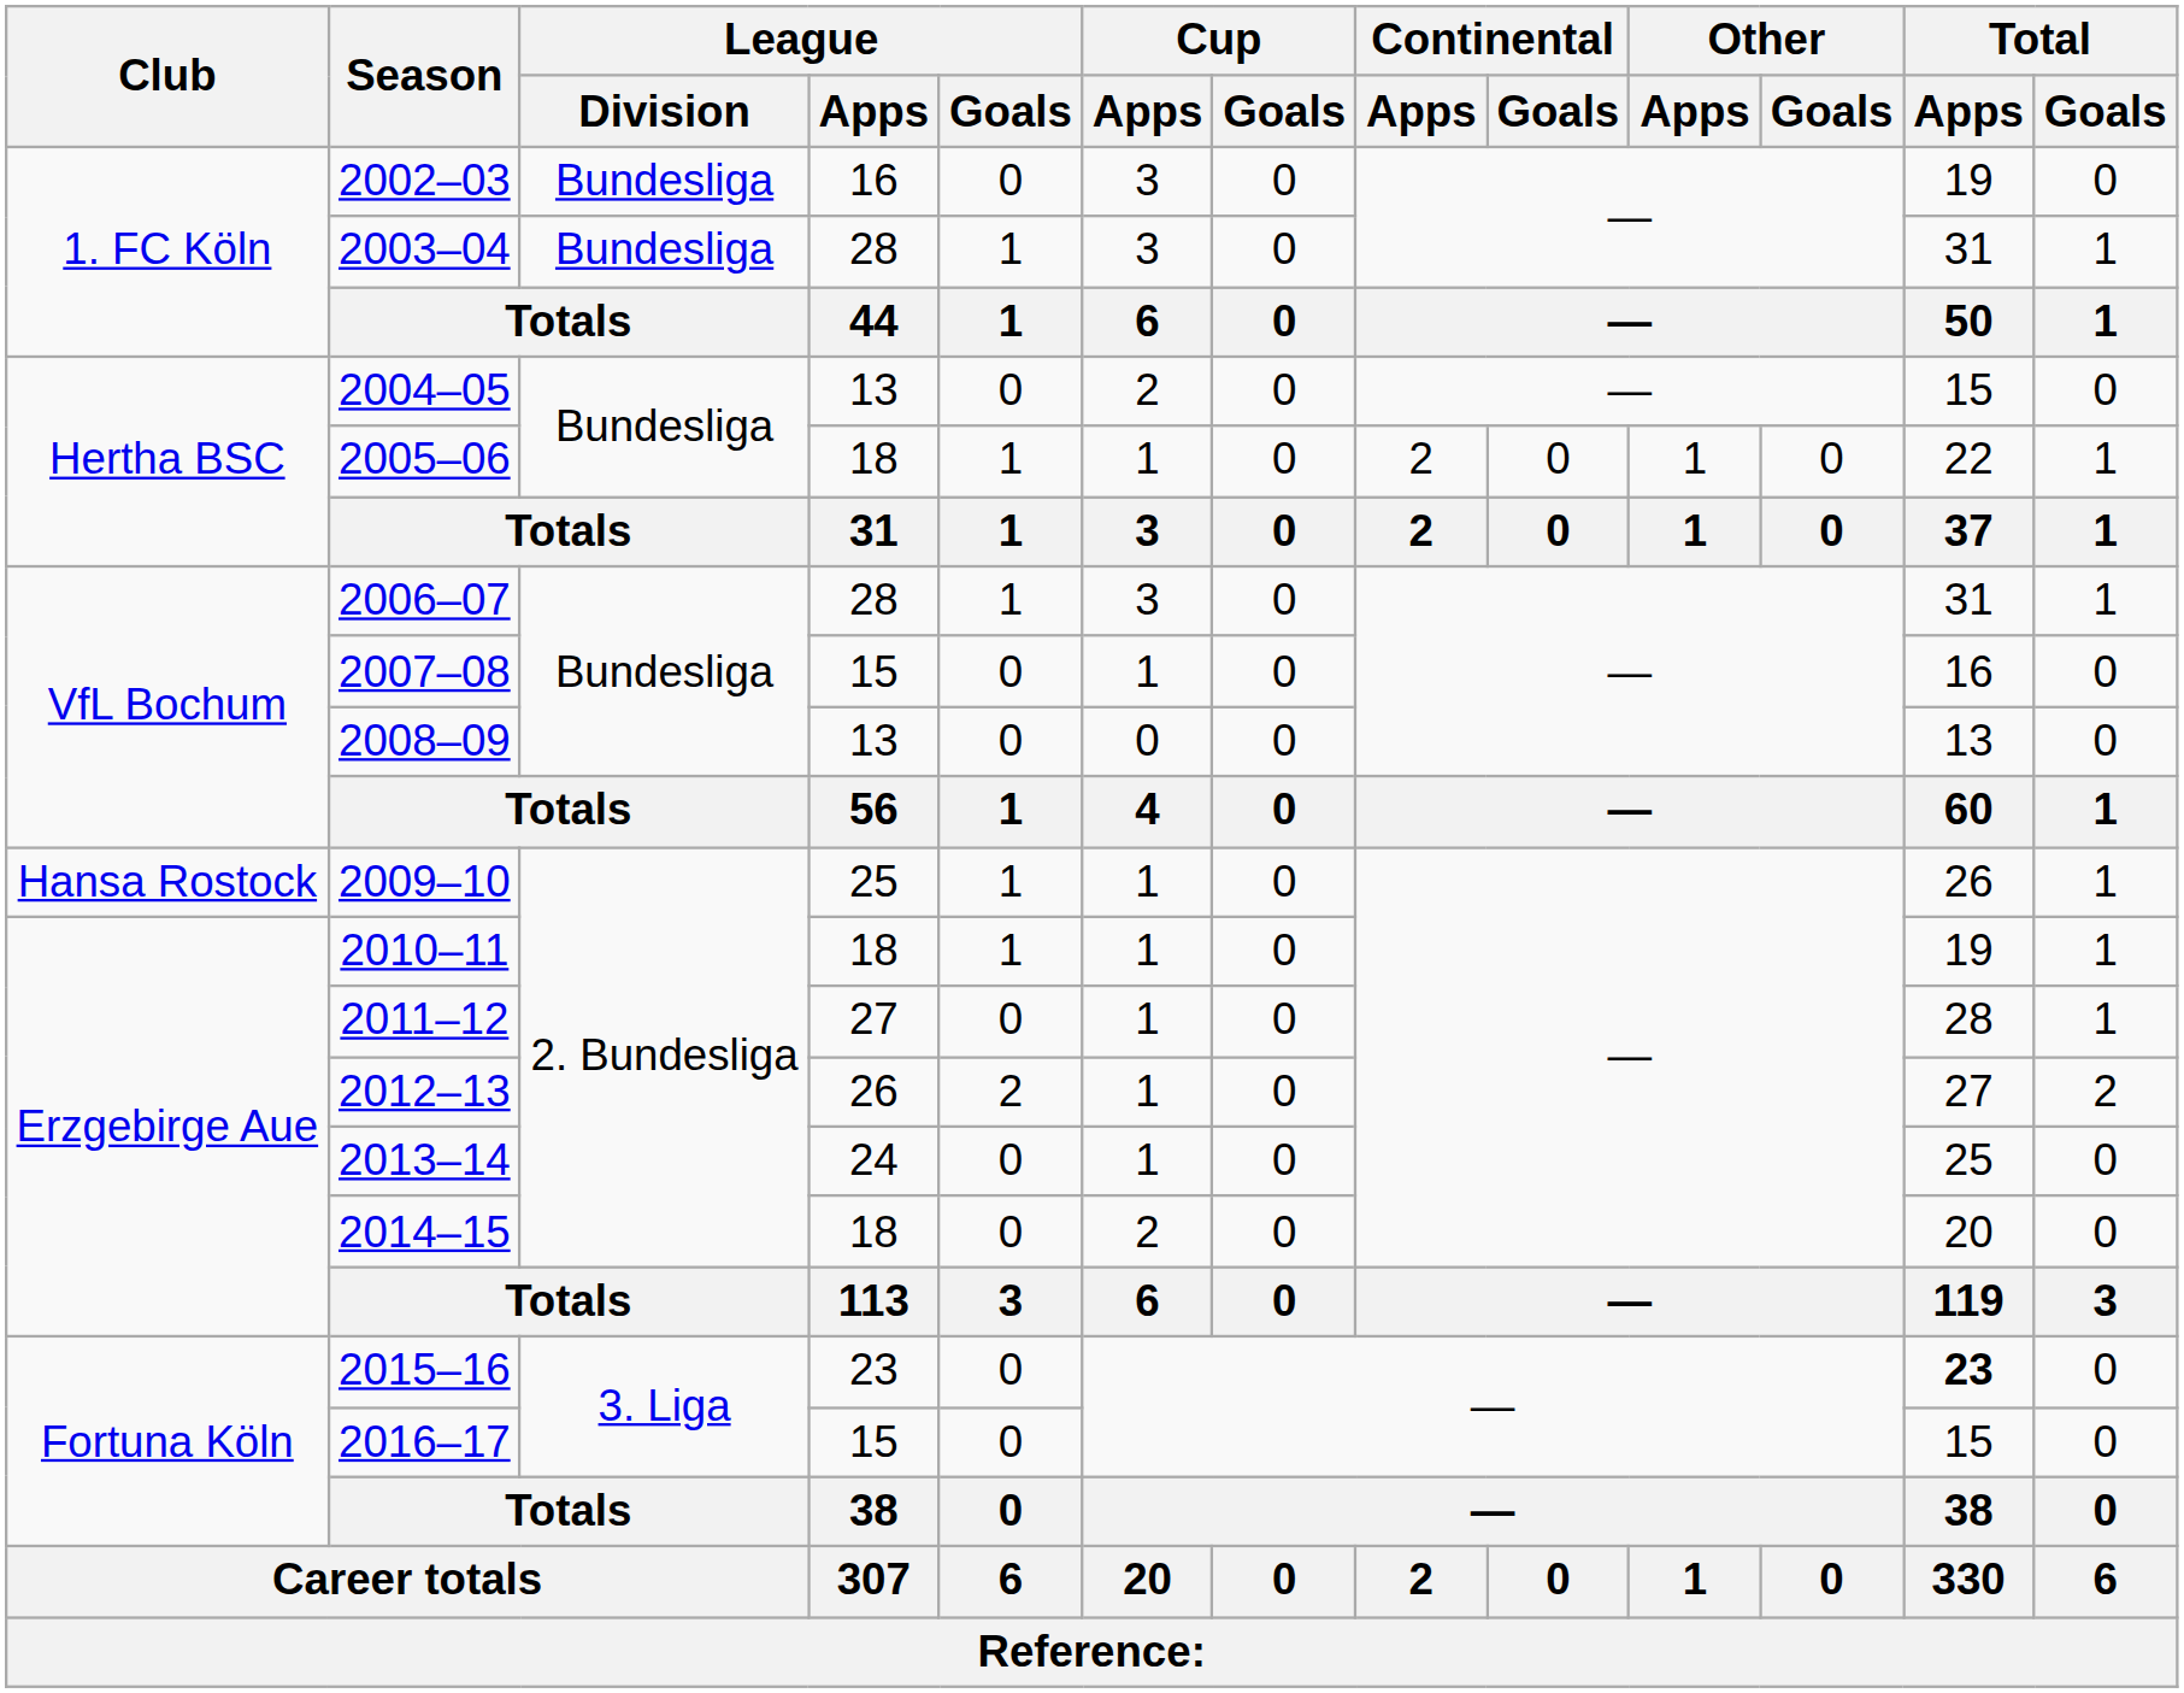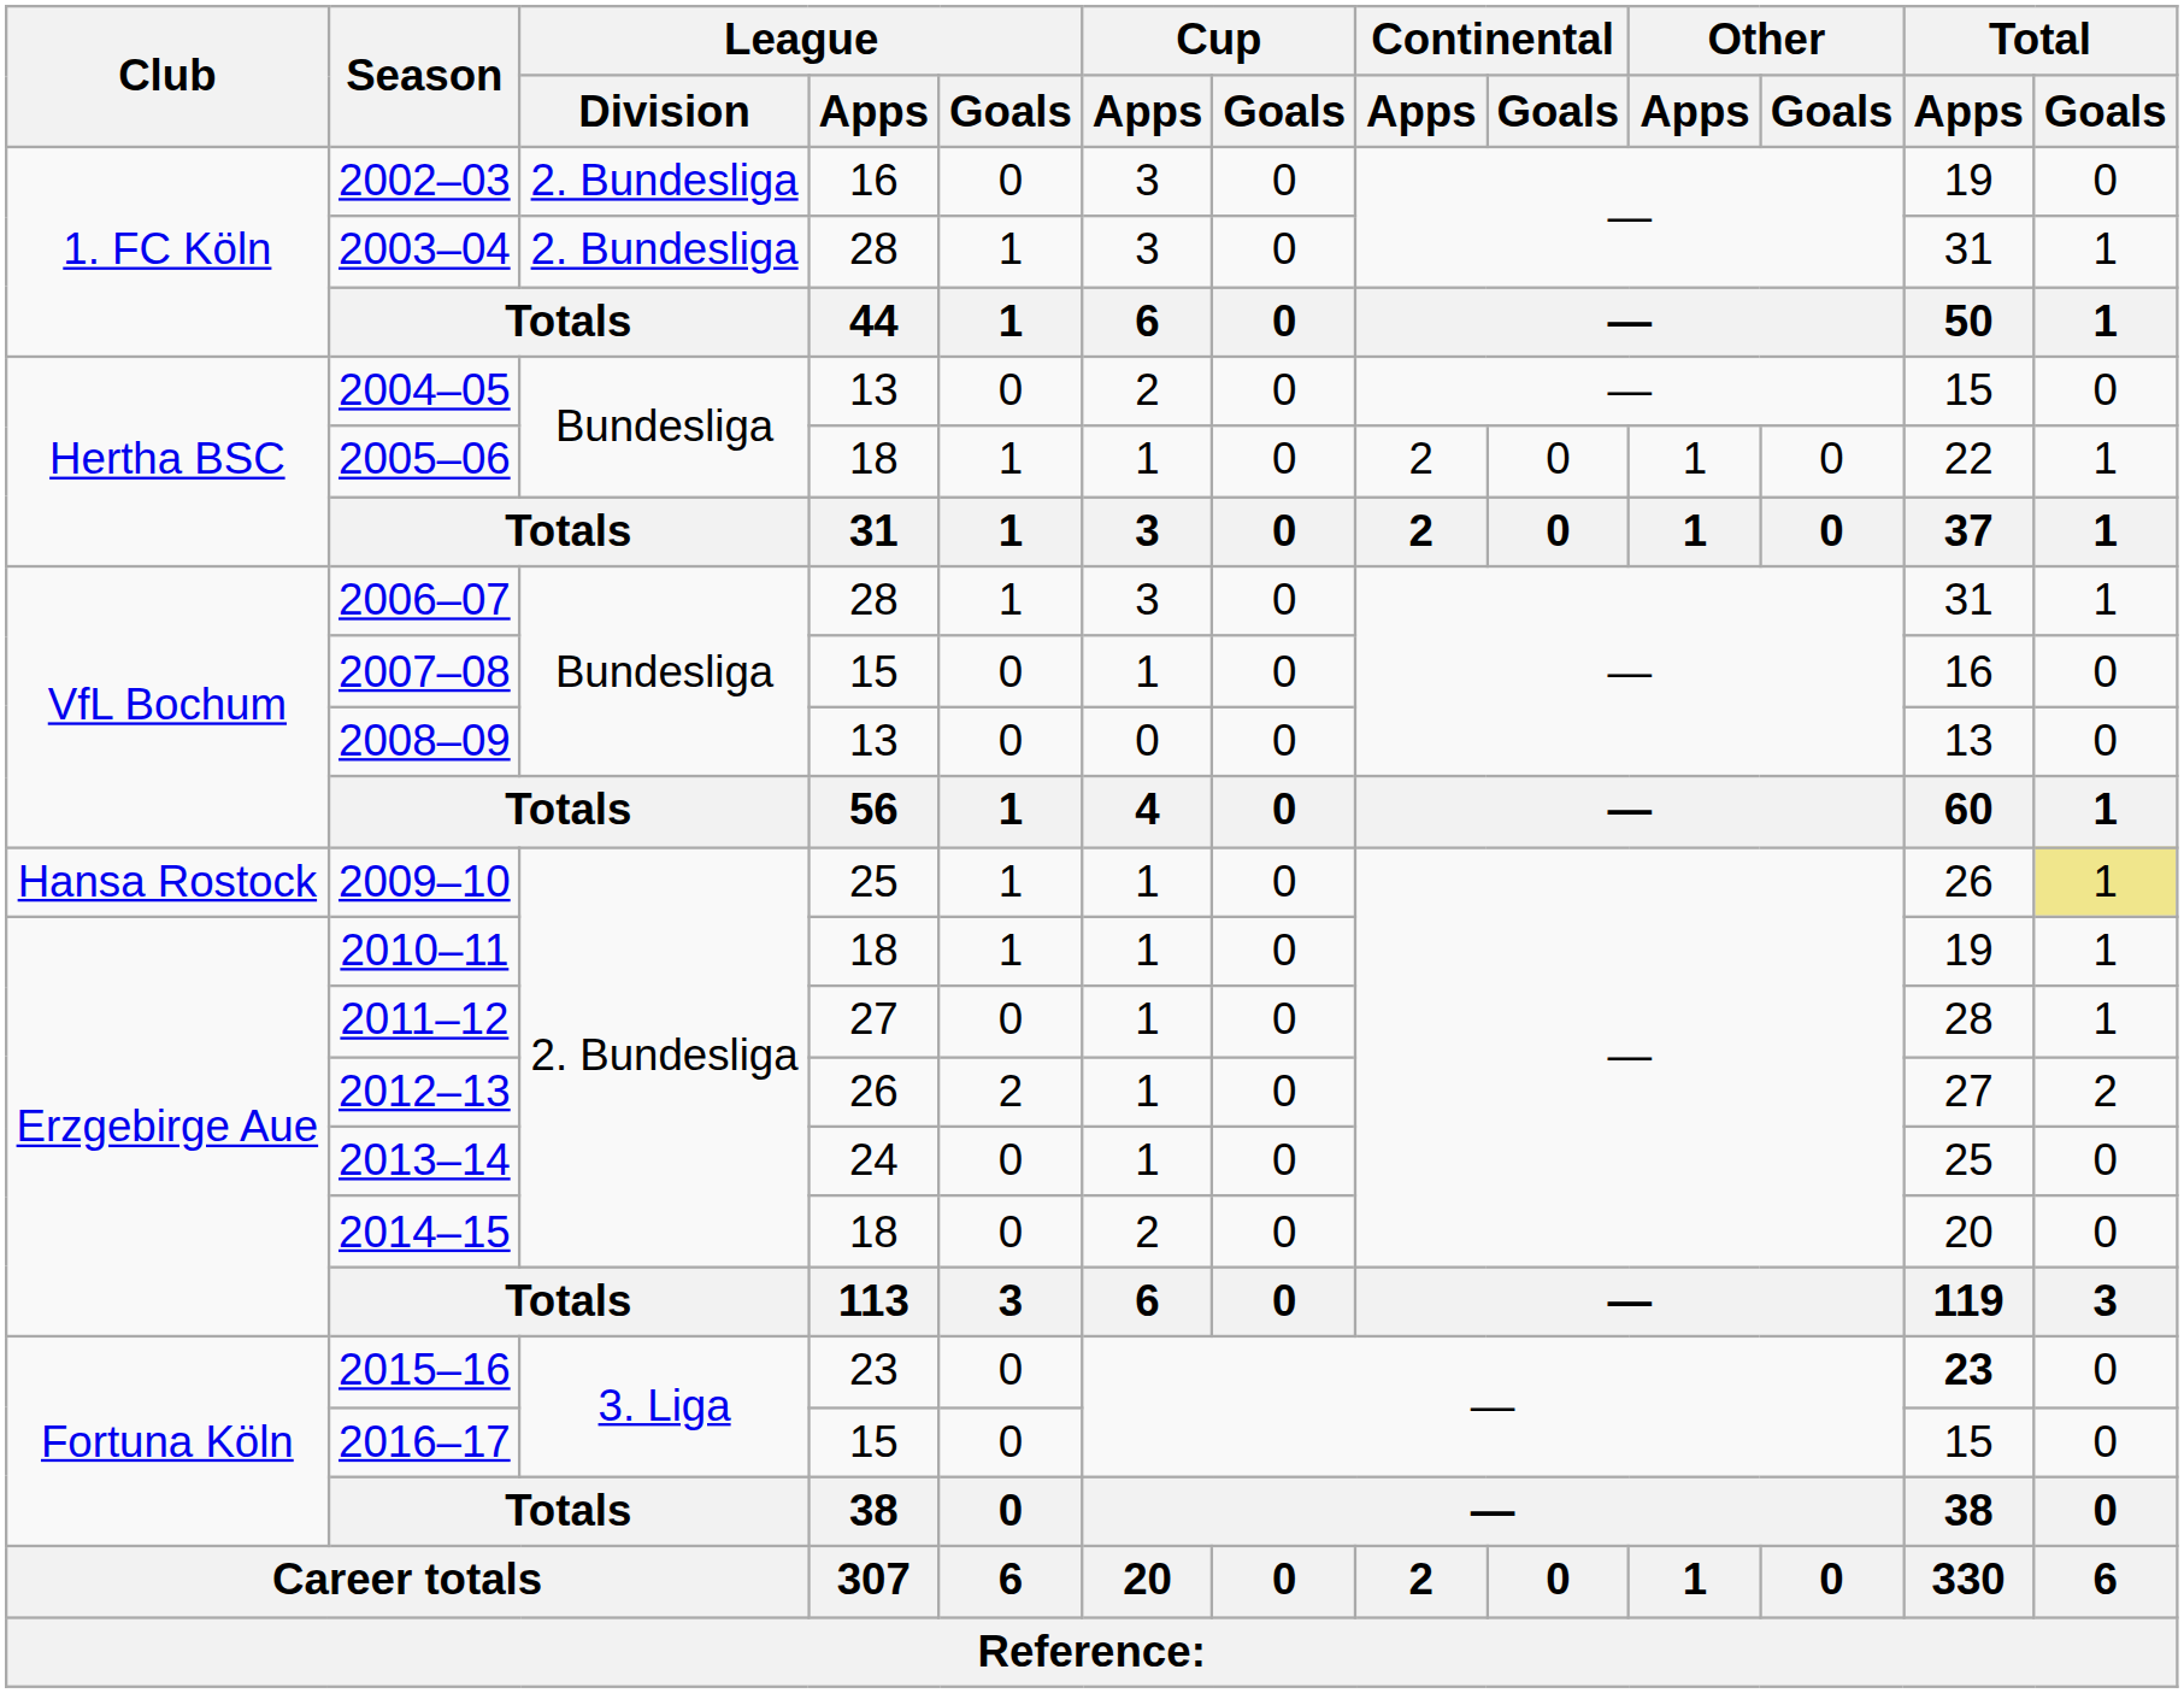2002–03 | League / Division: Bundesliga -> 2. Bundesliga
2003–04 | League / Division: Bundesliga -> 2. Bundesliga
2009–10 | Total / Goals: no background -> khaki background
